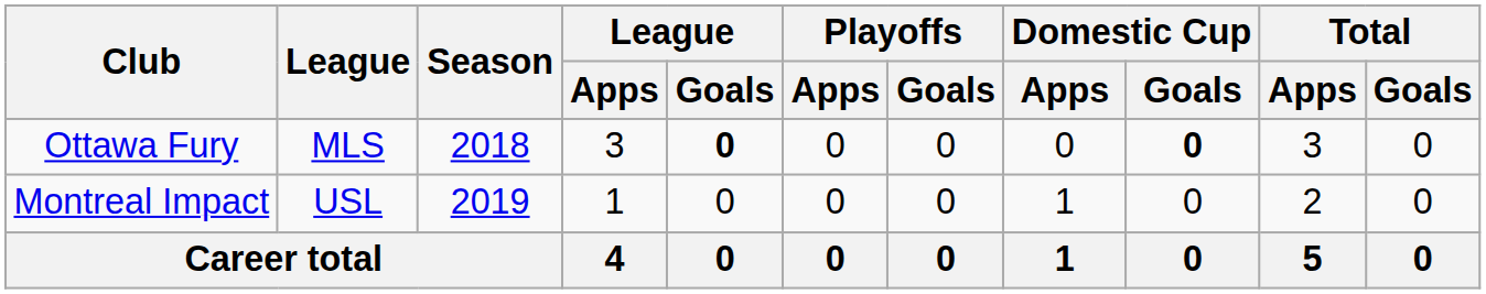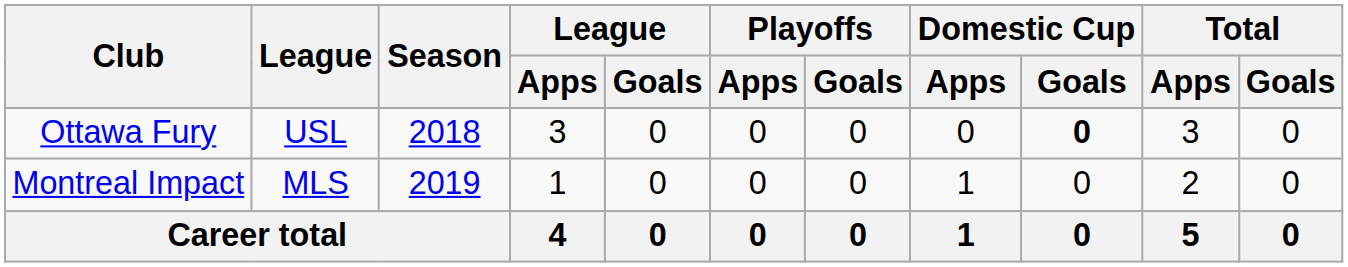Ottawa Fury | League: MLS -> USL
Ottawa Fury | League / Goals: bold -> normal
Montreal Impact | League: USL -> MLS
